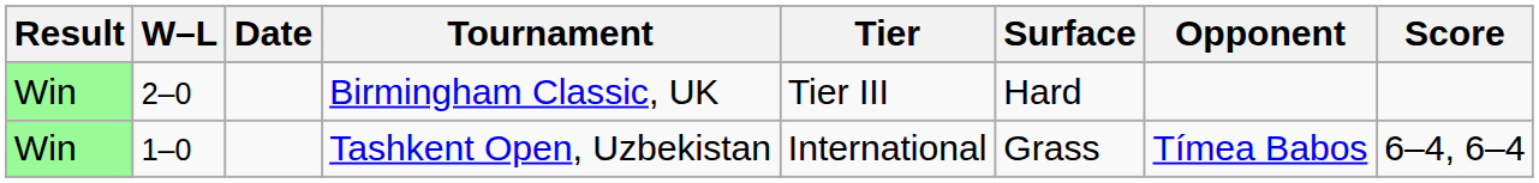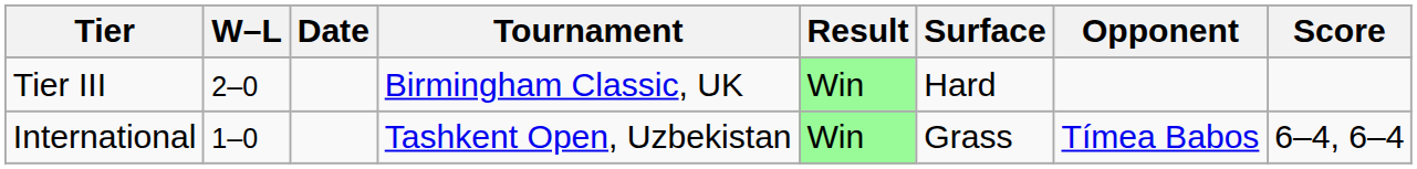columns swapped: Result <-> Tier
